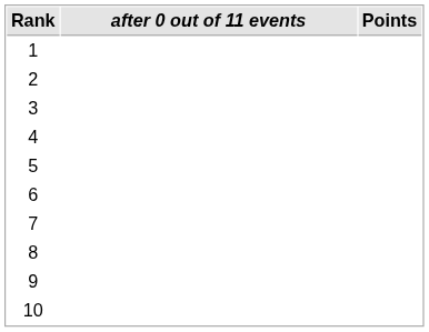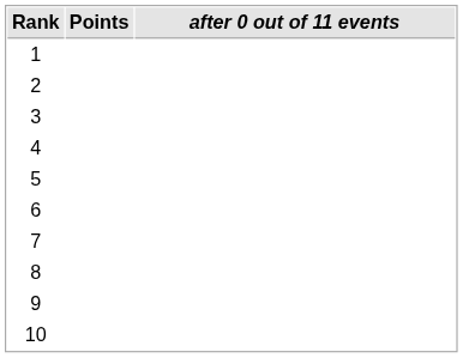columns swapped: after 0 out of 11 events <-> Points
